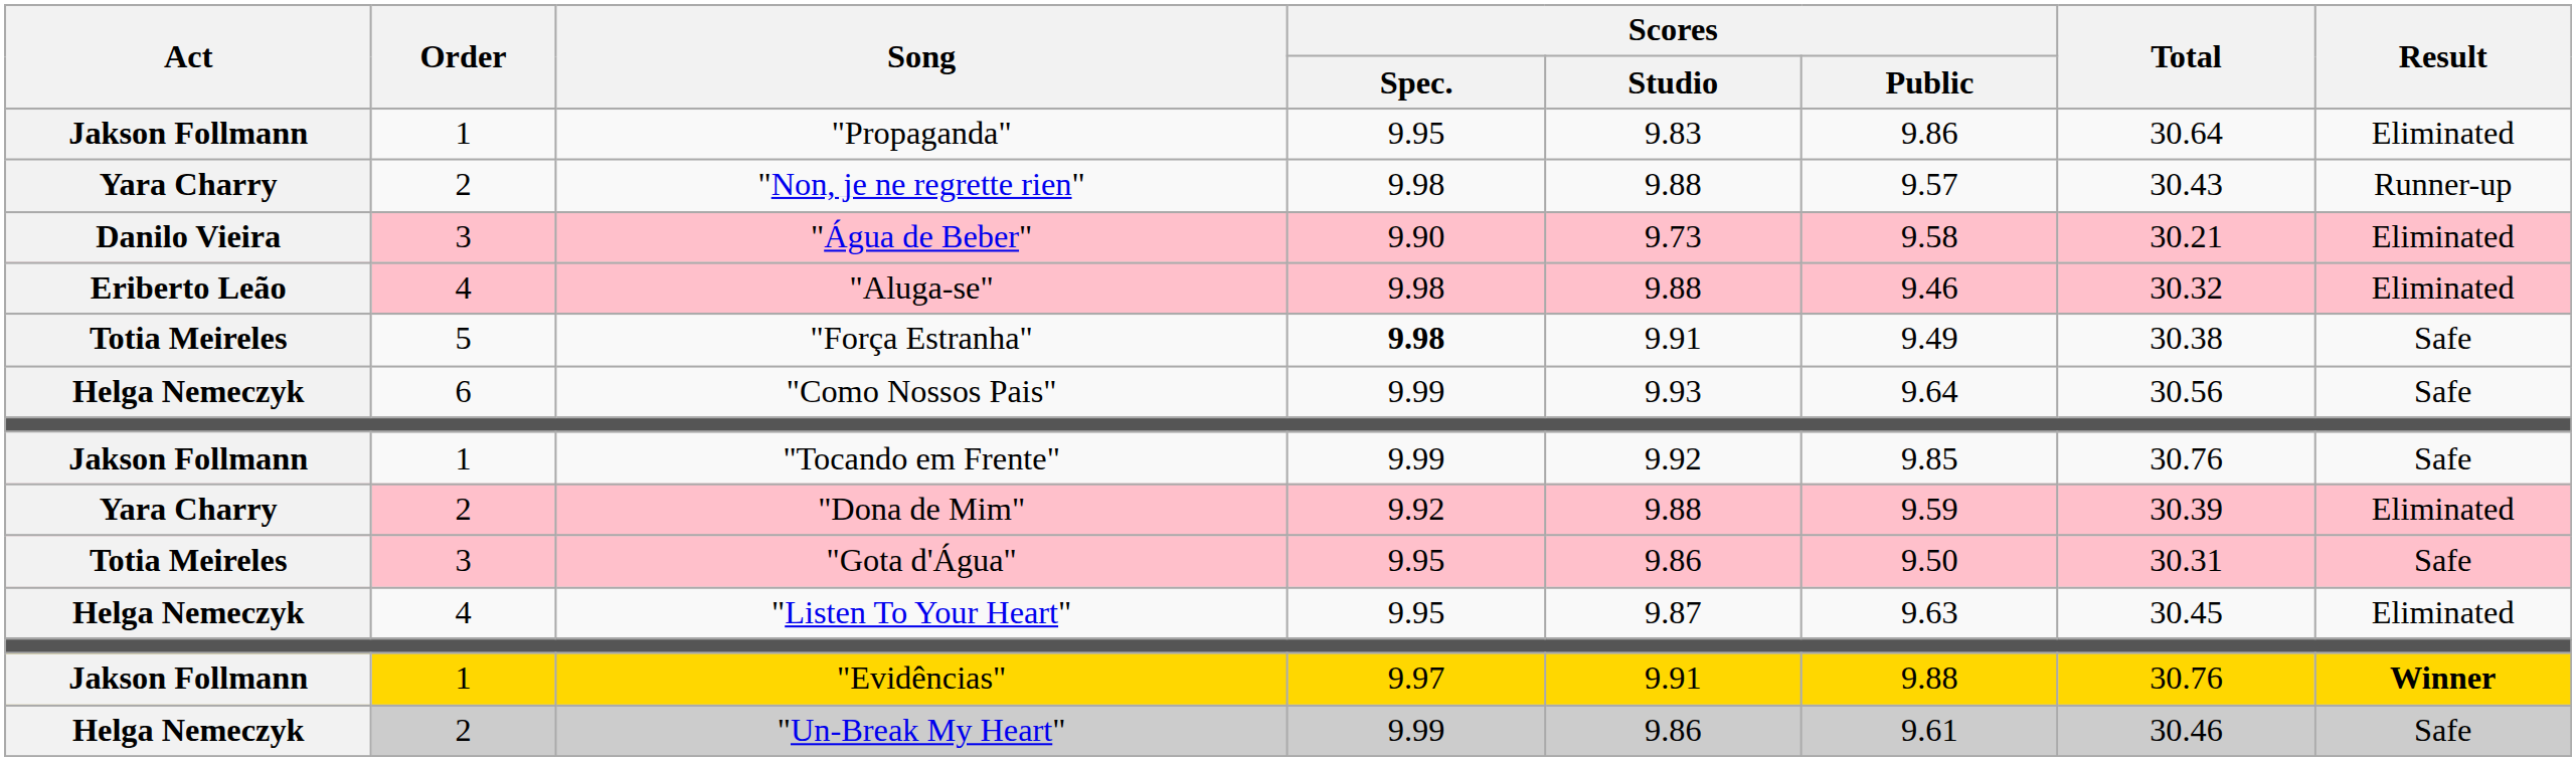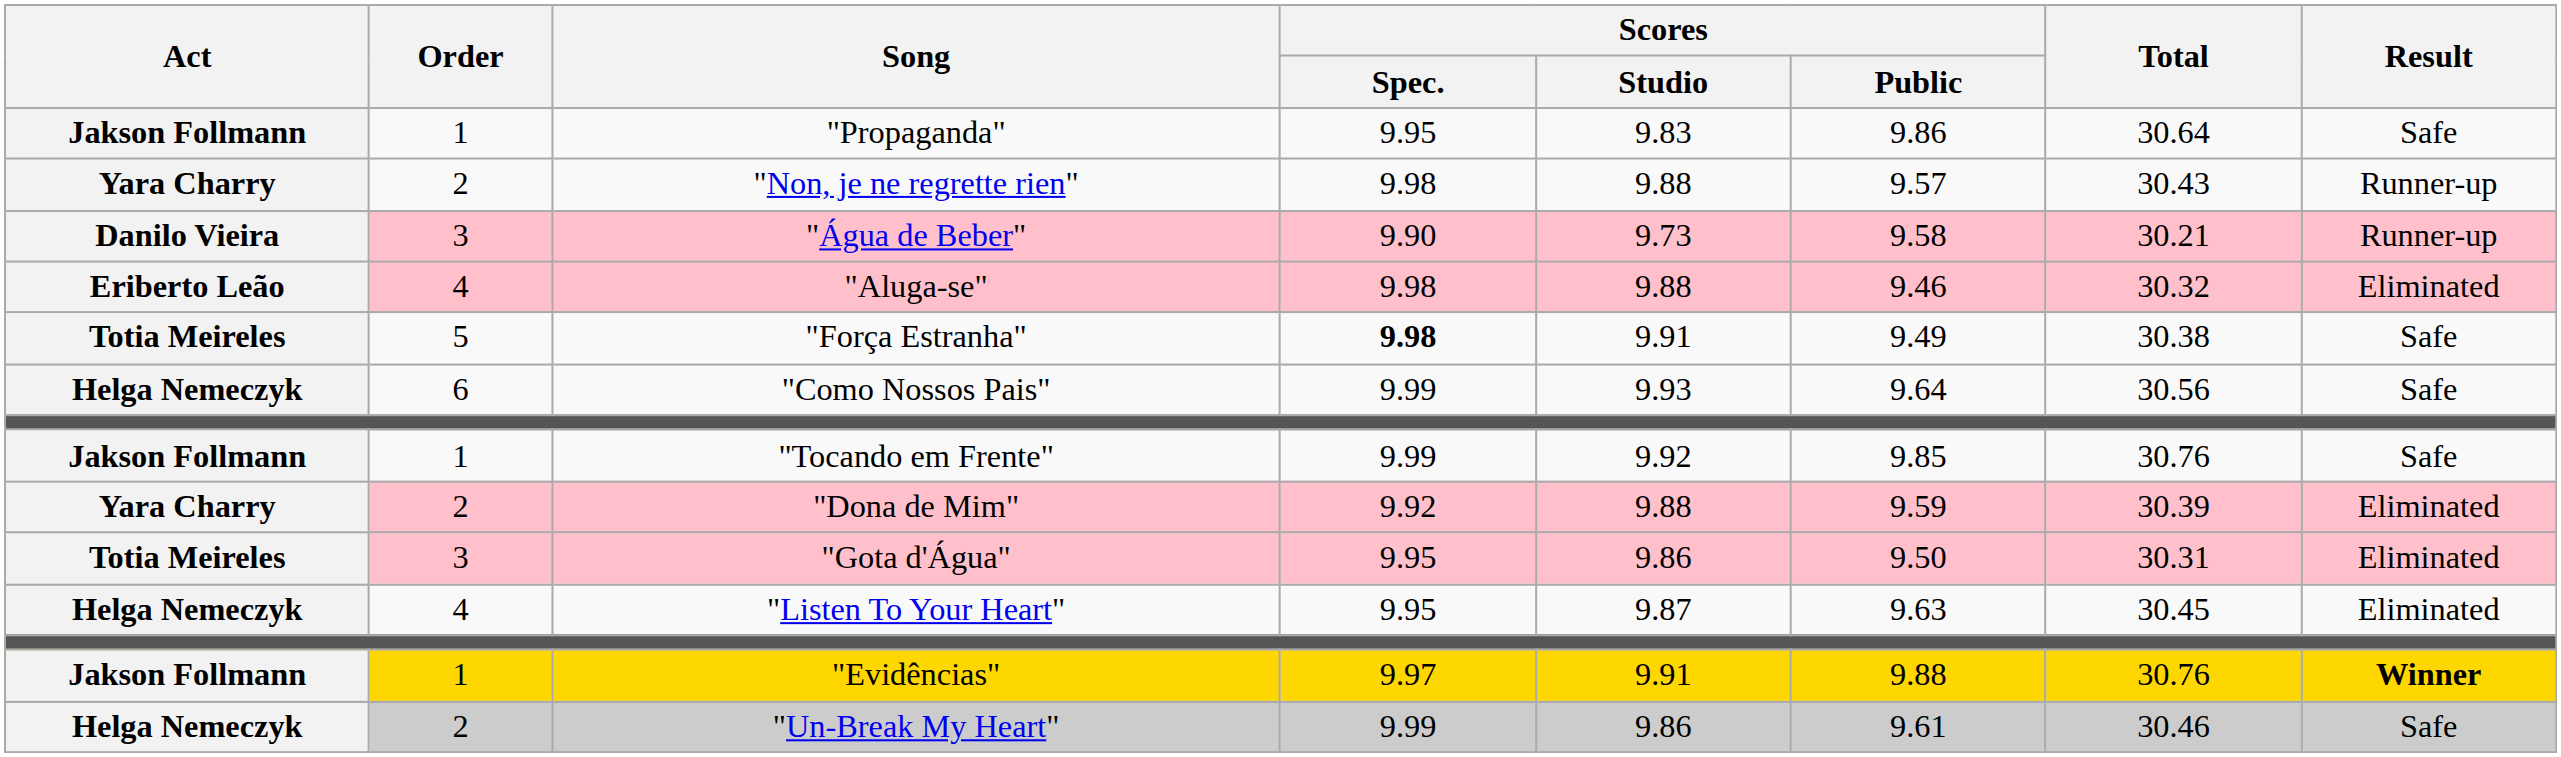"Propaganda" | Result: Eliminated -> Safe
"Água de Beber" | Result: Eliminated -> Runner-up
"Gota d'Água" | Result: Safe -> Eliminated
